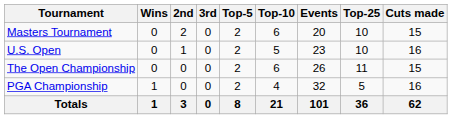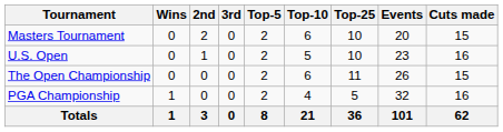columns swapped: Top-25 <-> Events
